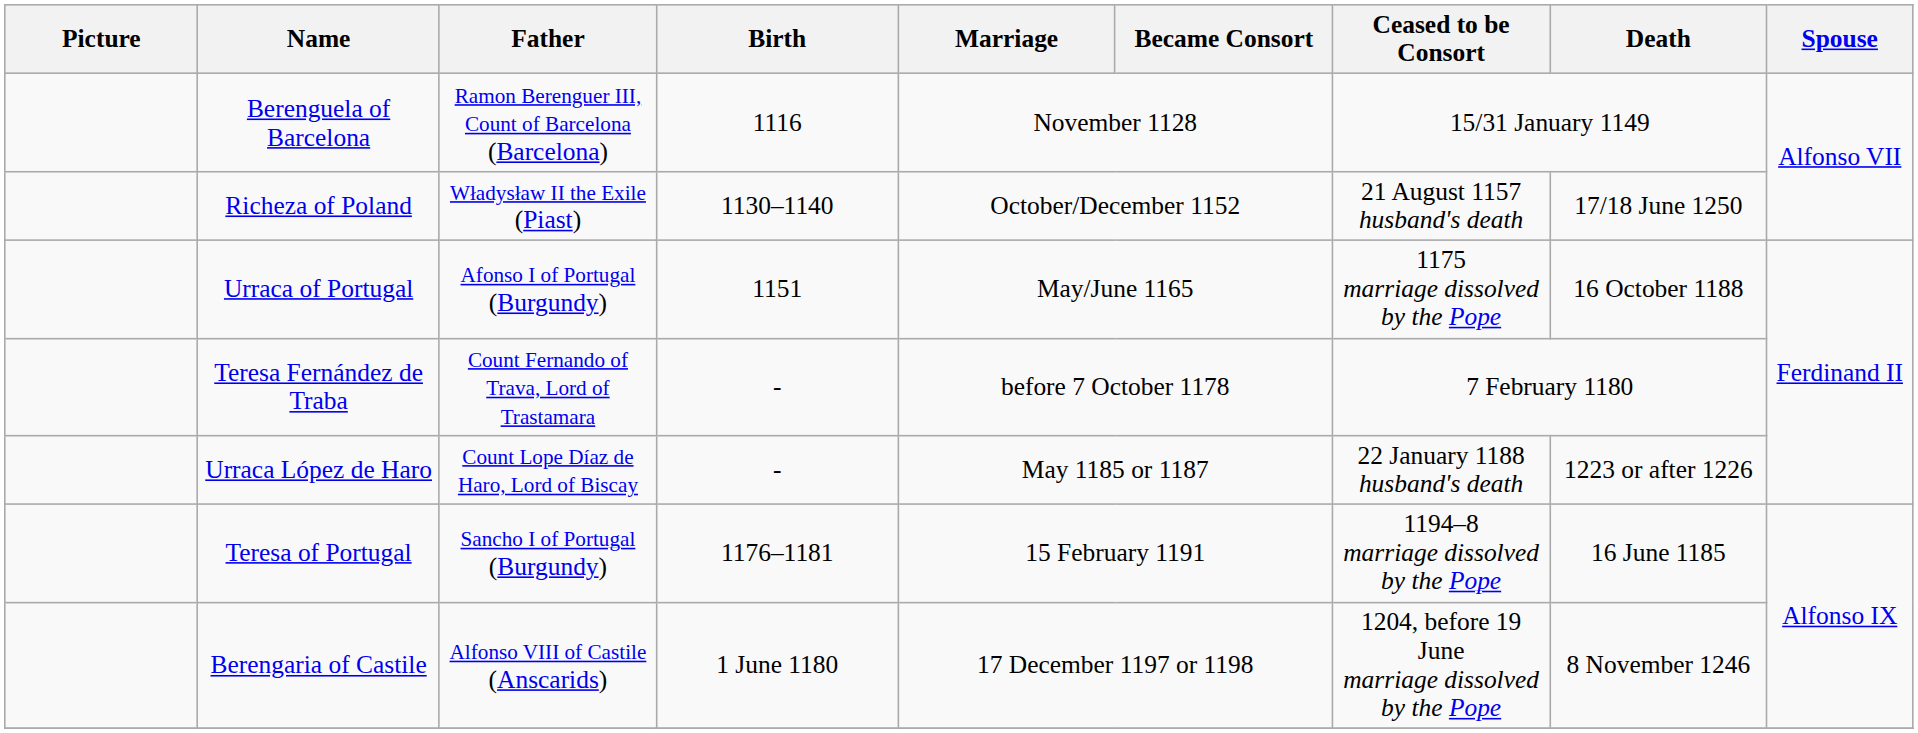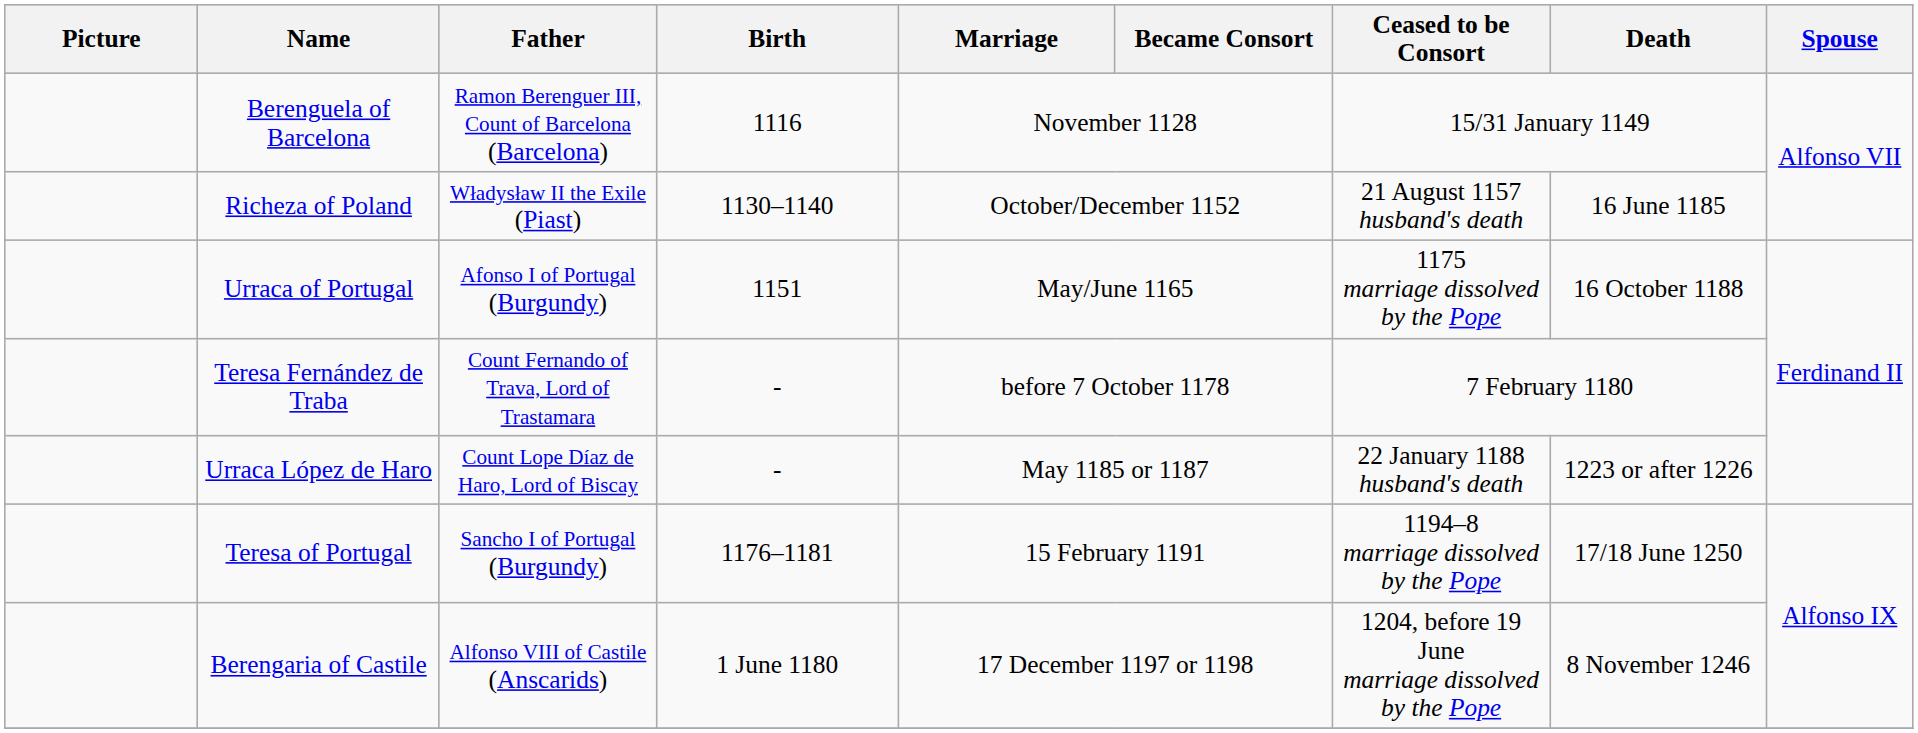Richeza of Poland | Death: 17/18 June 1250 -> 16 June 1185
Teresa of Portugal | Death: 16 June 1185 -> 17/18 June 1250
